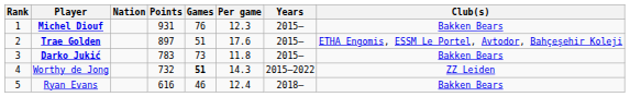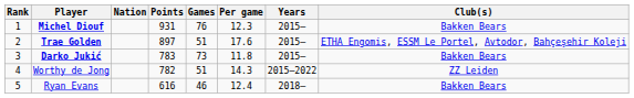Worthy de Jong | Points: 732 -> 782
Worthy de Jong | Games: bold -> normal
